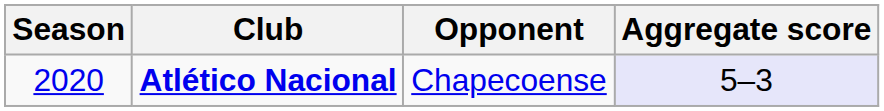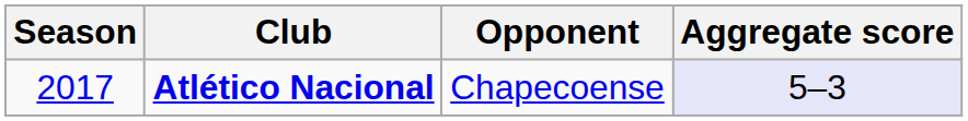Atlético Nacional | Season: 2020 -> 2017
